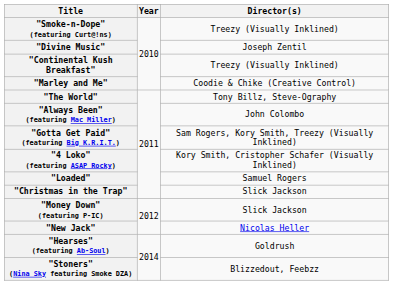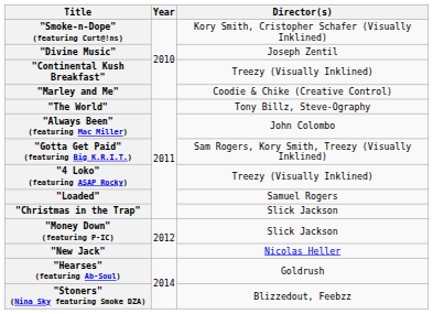"Smoke-n-Dope" (featuring Curt@!ns) | Director(s): Treezy (Visually Inklined) -> Kory Smith, Cristopher Schafer (Visually Inklined)
"4 Loko" (featuring ASAP Rocky) | Director(s): Kory Smith, Cristopher Schafer (Visually Inklined) -> Treezy (Visually Inklined)
